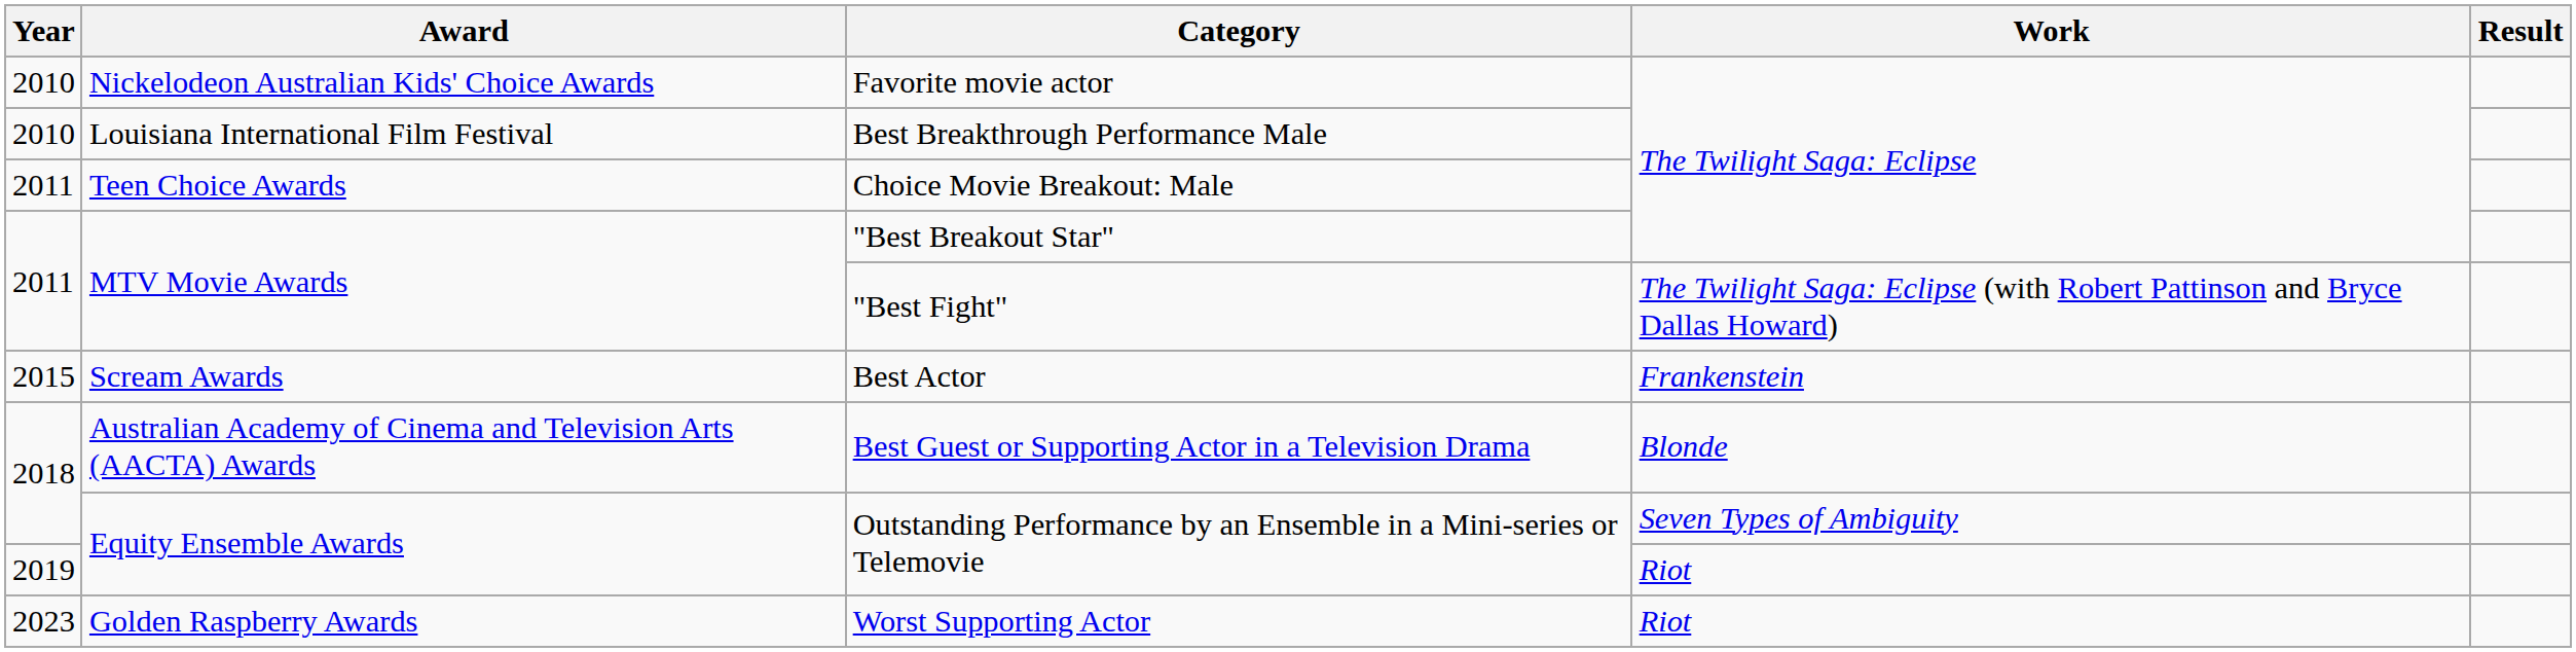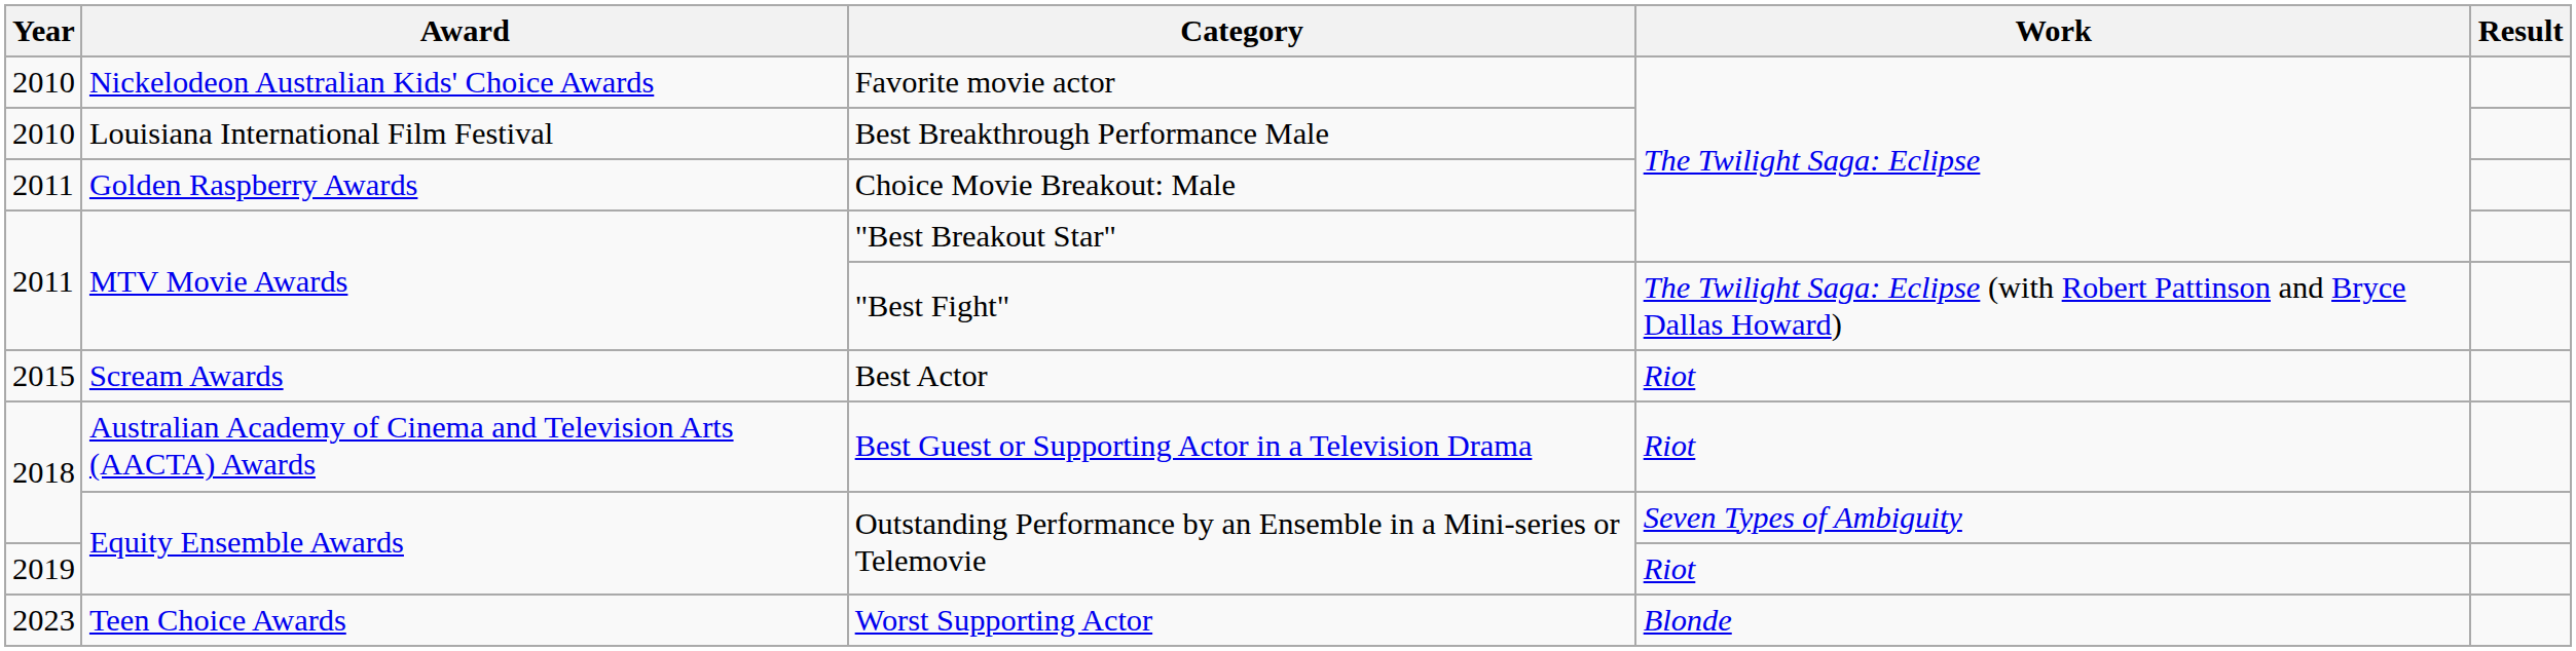Choice Movie Breakout: Male | Award: Teen Choice Awards -> Golden Raspberry Awards
Best Actor | Work: Frankenstein -> Riot
Best Guest or Supporting Actor in a Television Drama | Work: Blonde -> Riot
Worst Supporting Actor | Award: Golden Raspberry Awards -> Teen Choice Awards
Worst Supporting Actor | Work: Riot -> Blonde
